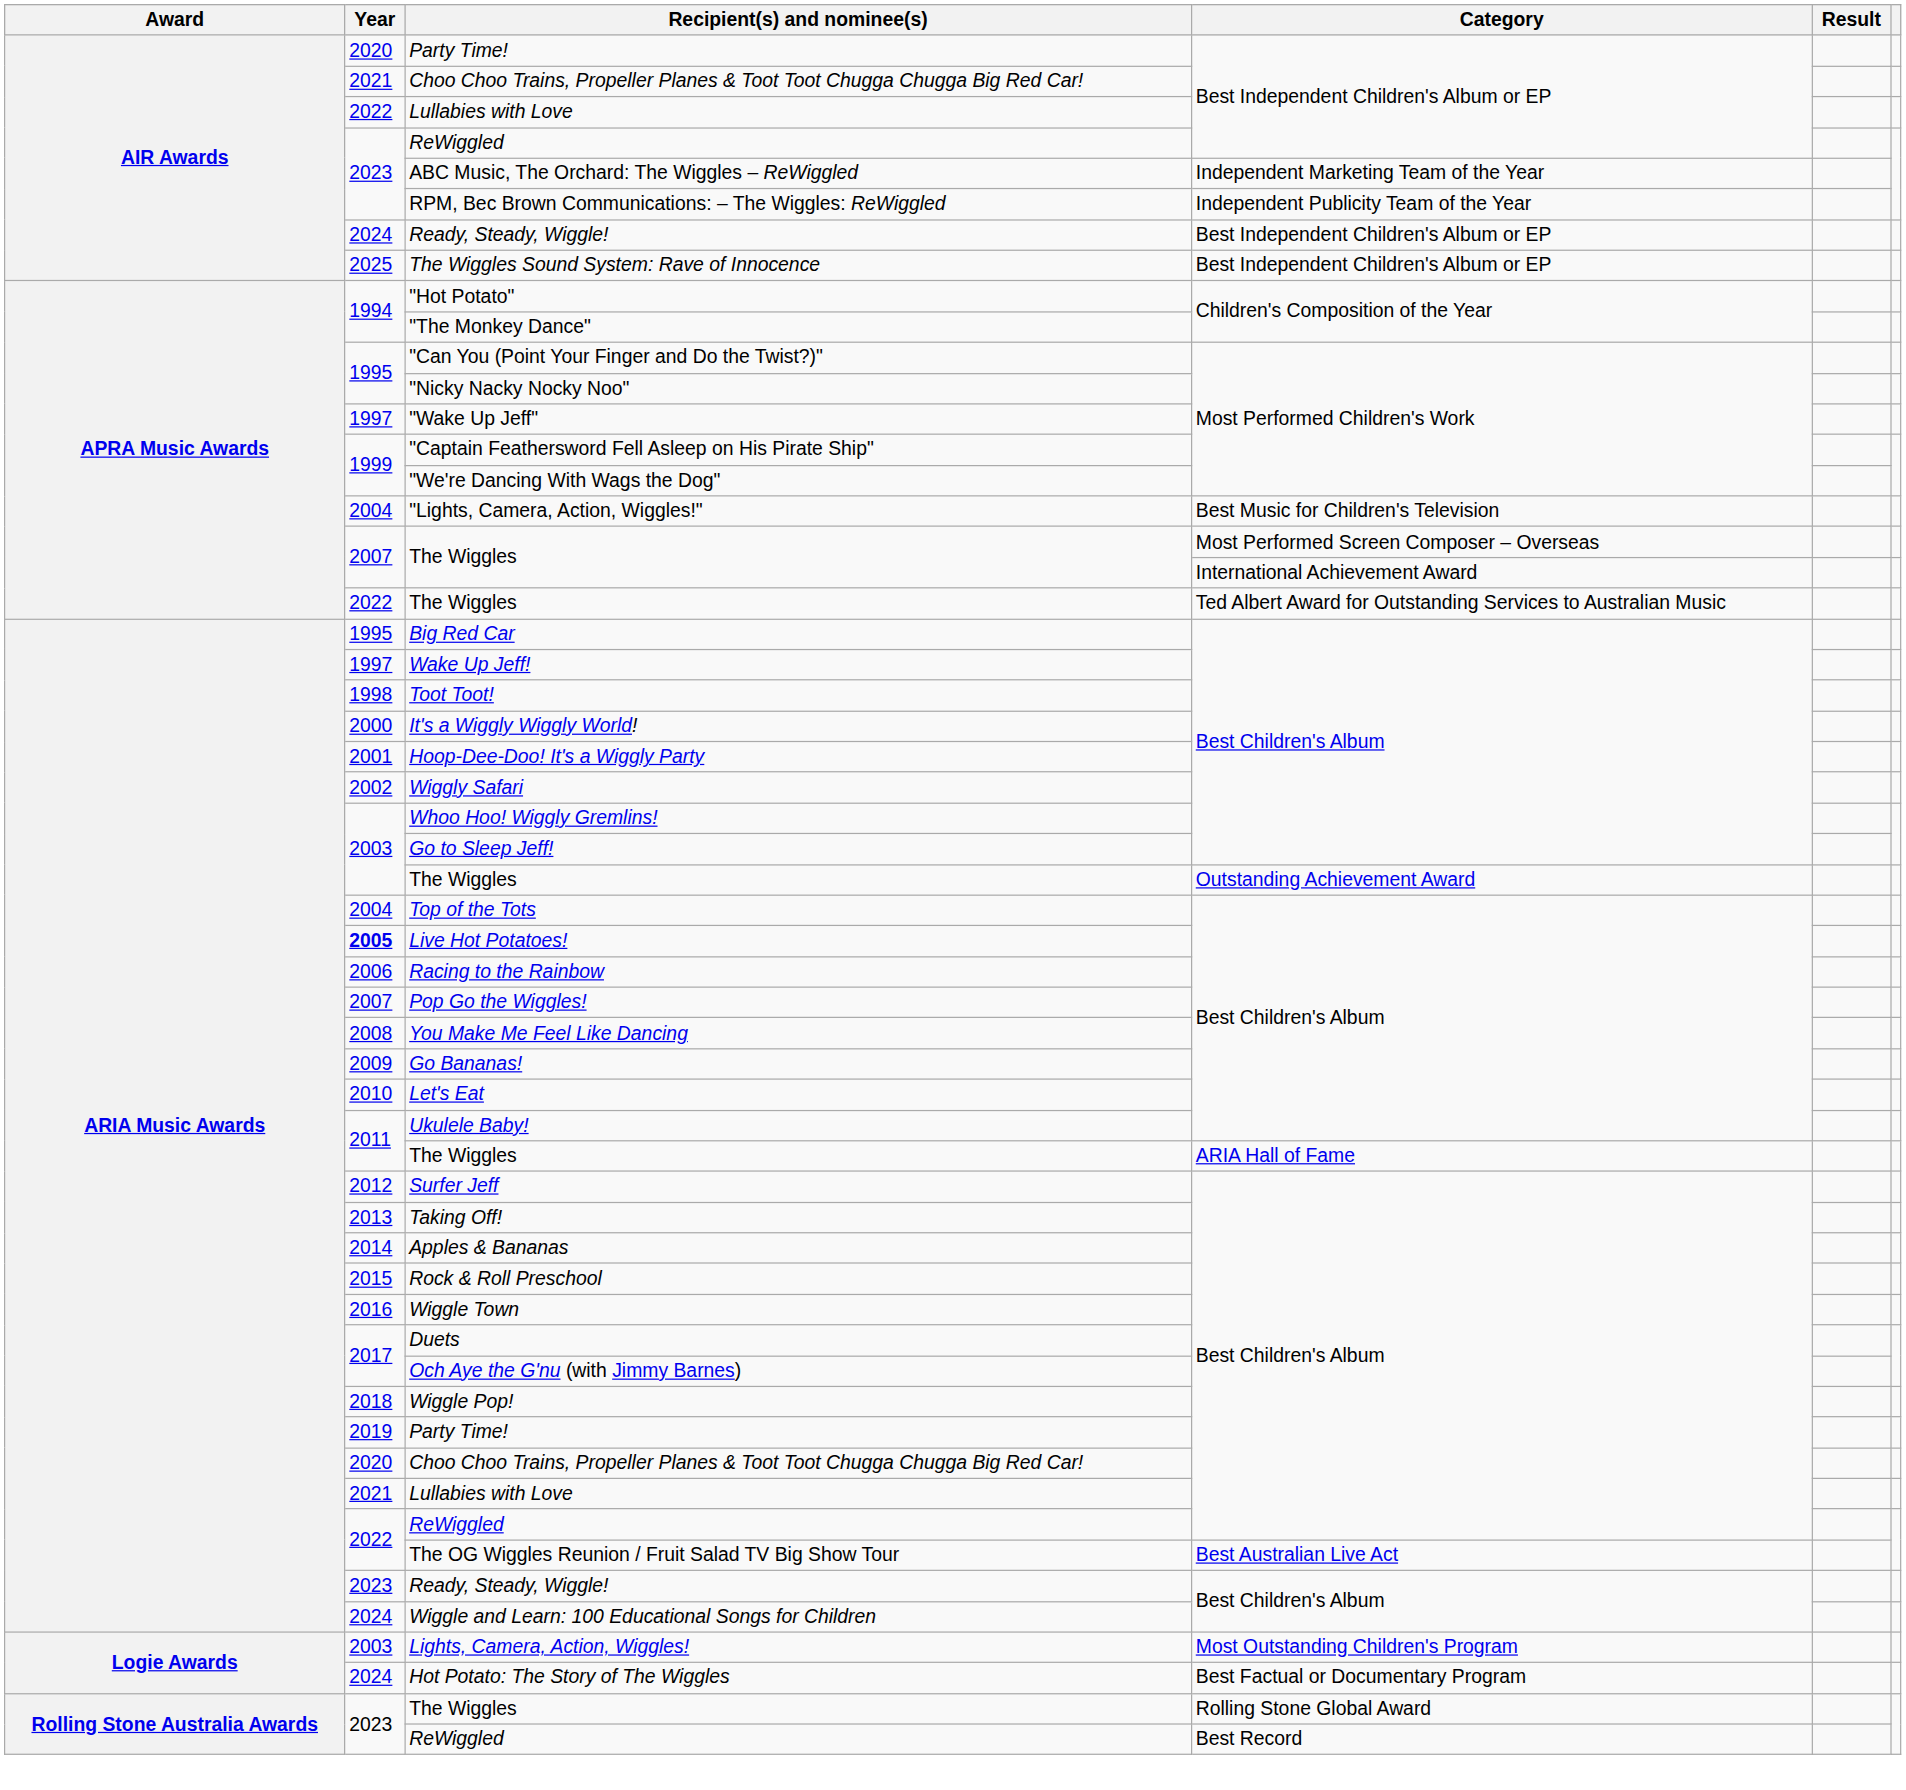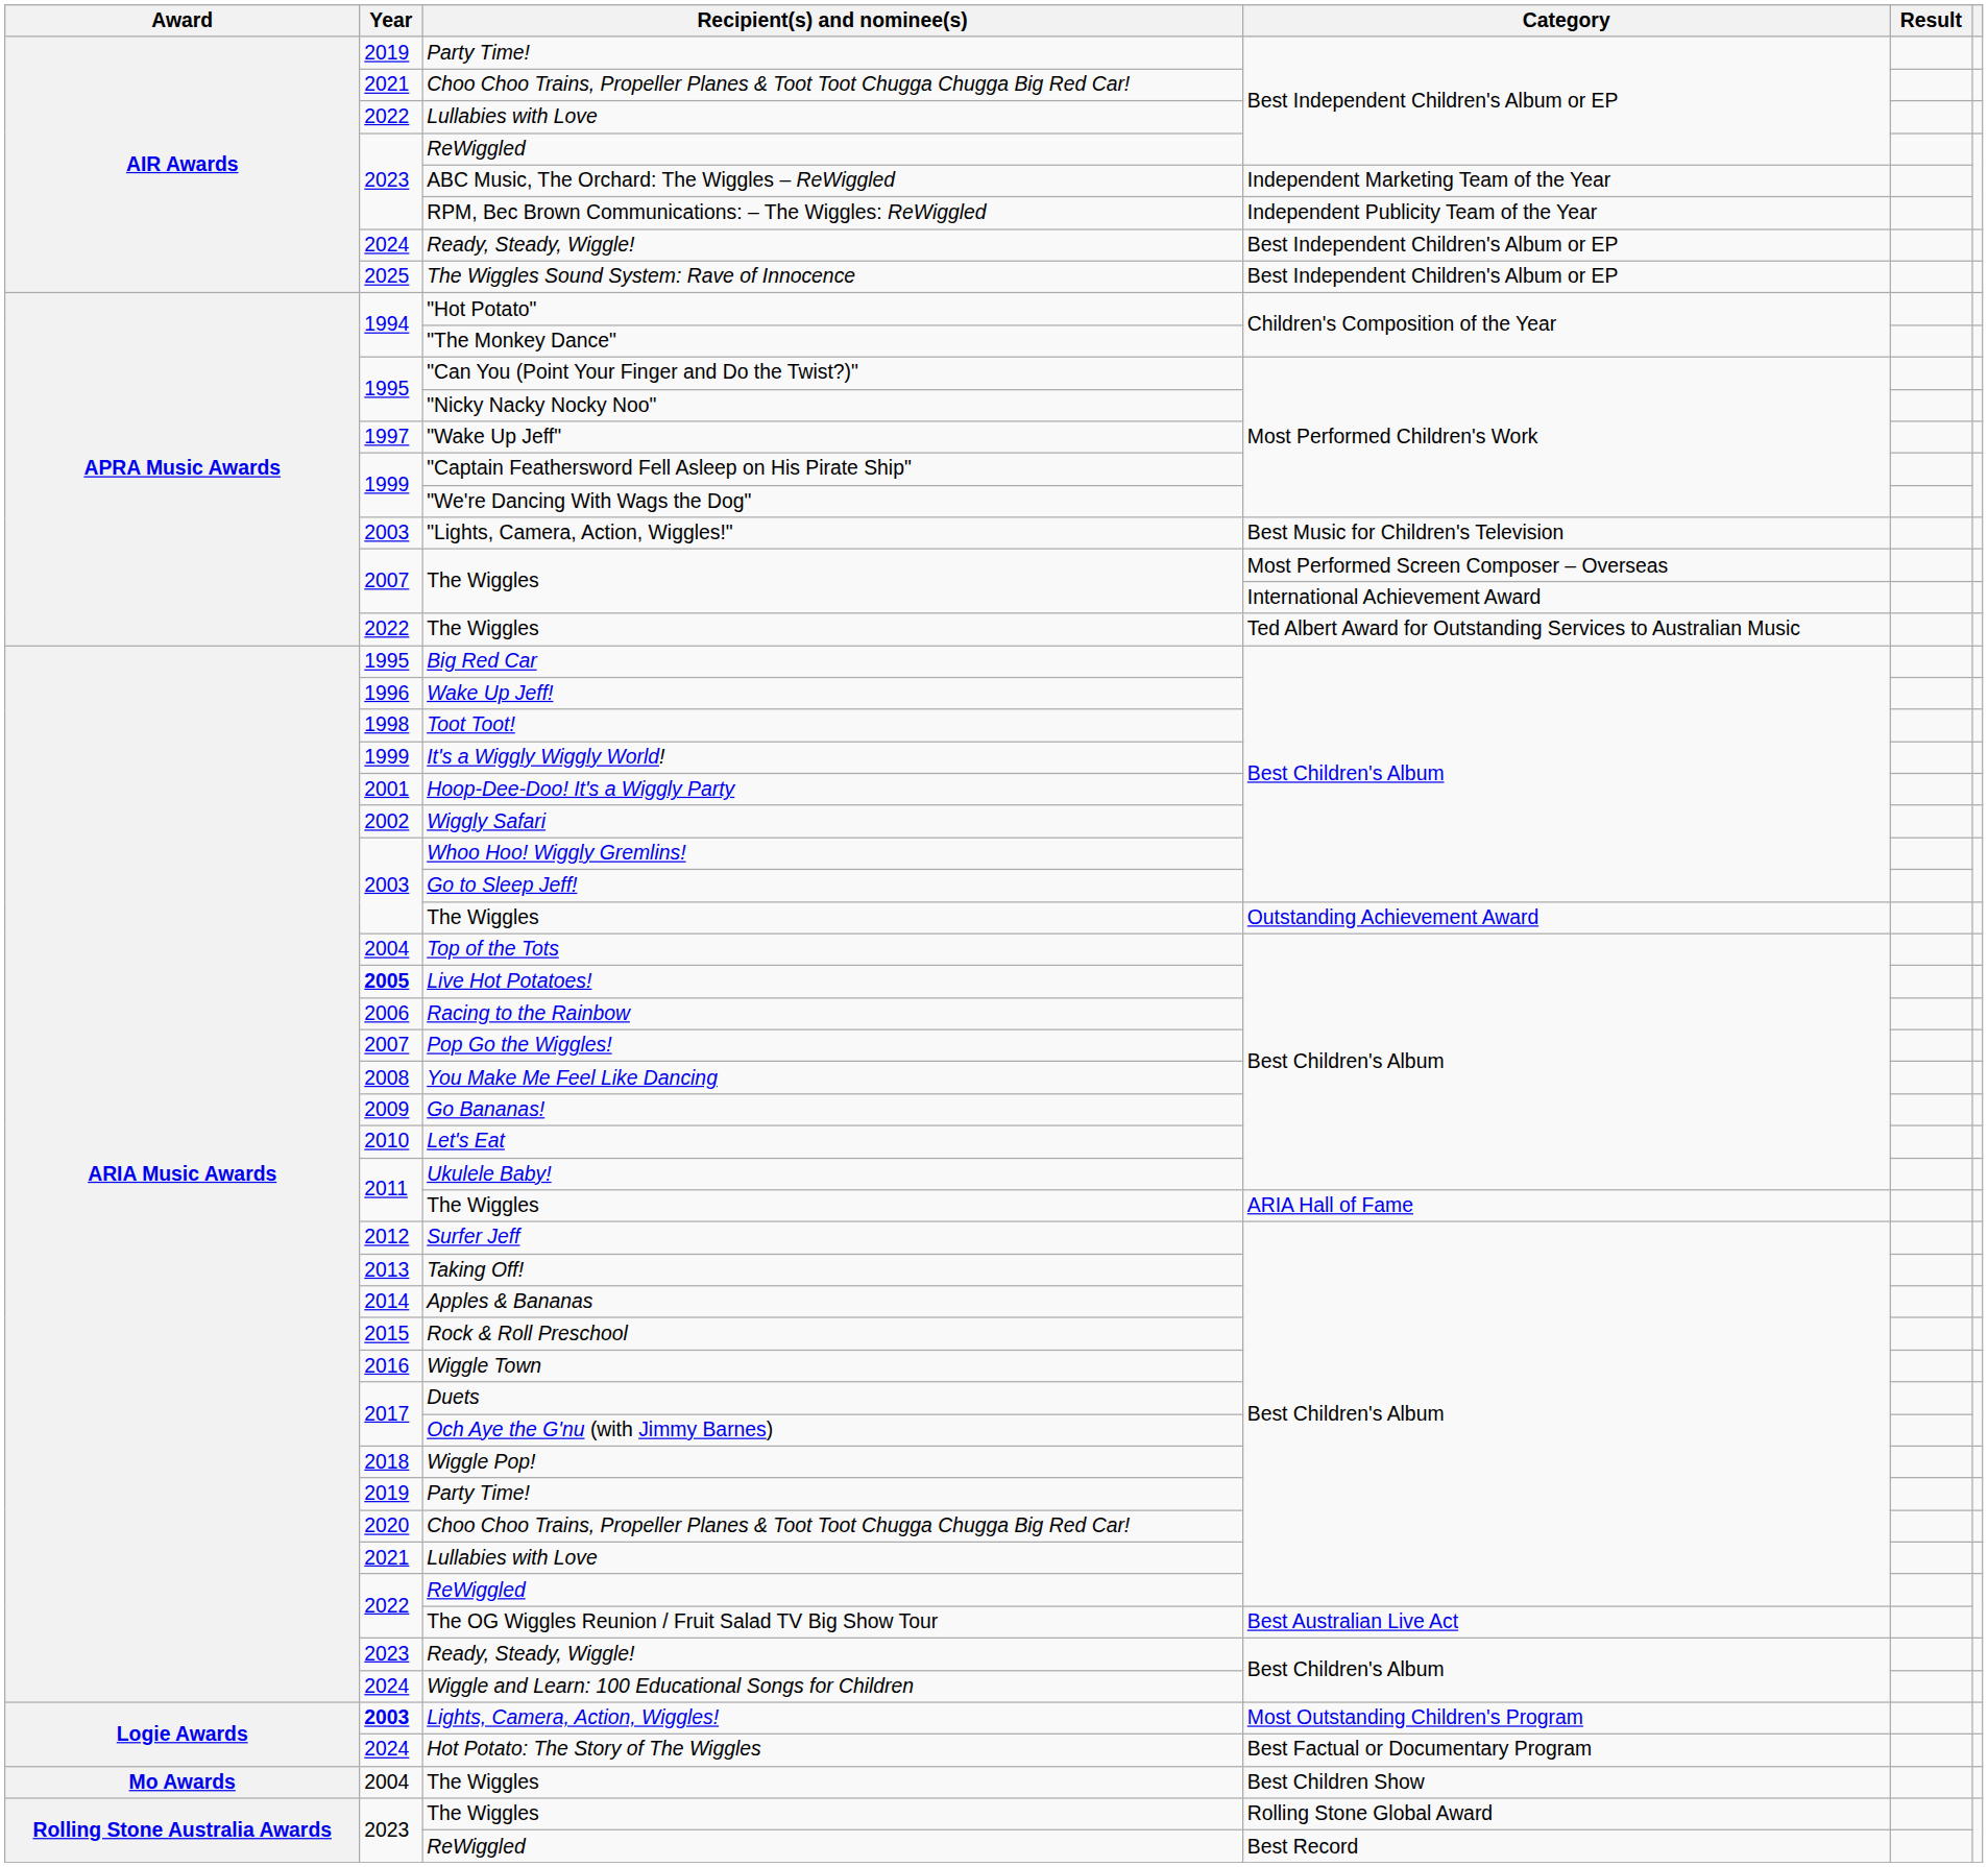Party Time! / Best Independent Children's Album or EP | Year: 2020 -> 2019
"Lights, Camera, Action, Wiggles!" | Year: 2004 -> 2003
Wake Up Jeff! | Year: 1997 -> 1996
It's a Wiggly Wiggly World! | Year: 2000 -> 1999
Lights, Camera, Action, Wiggles! | Year: normal -> bold
+ row: Mo Awards | 2004 | The Wiggles | Best Children Show
